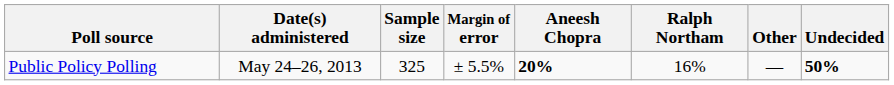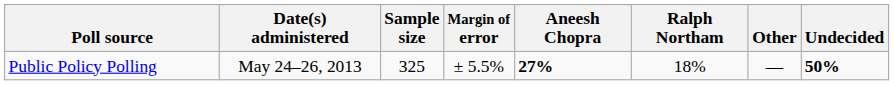Public Policy Polling | Aneesh Chopra: 20% -> 27%
Public Policy Polling | Ralph Northam: 16% -> 18%
